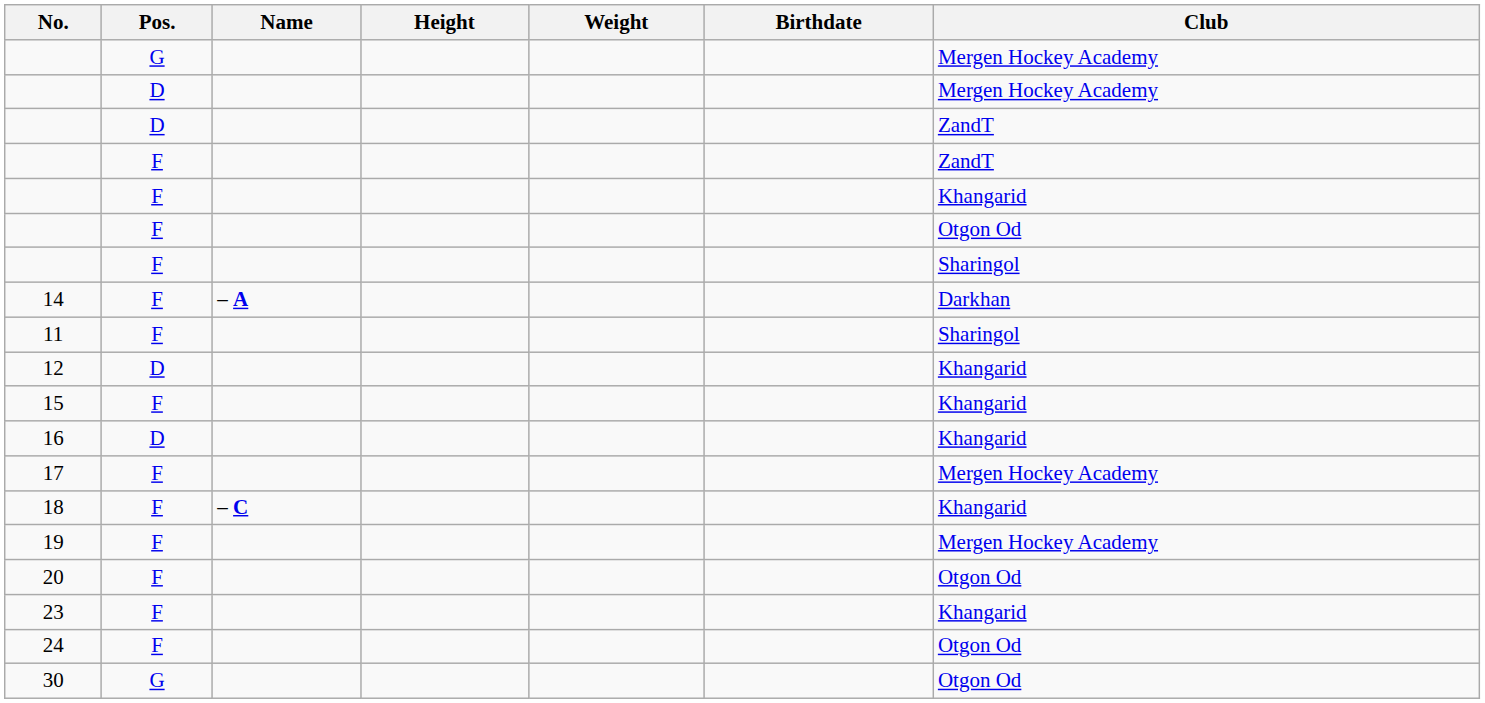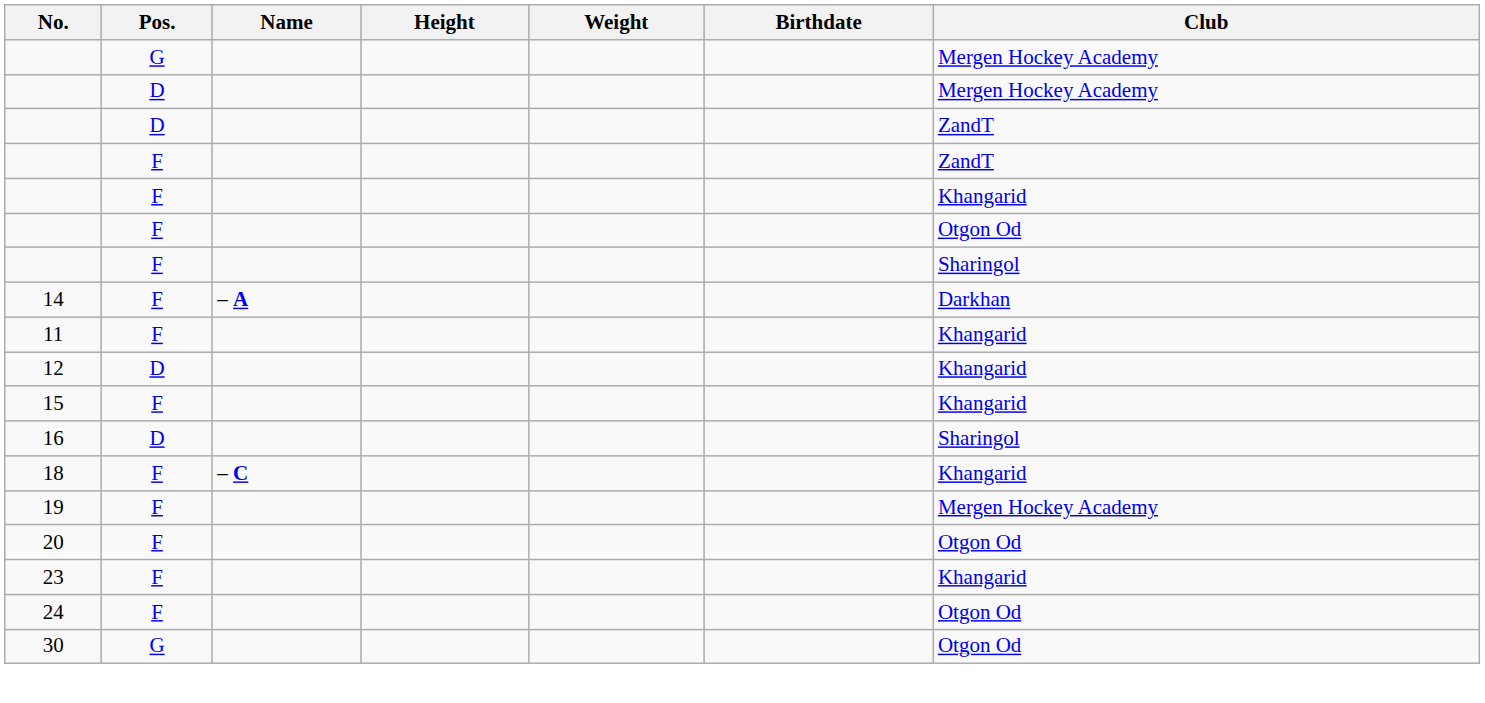11 | Club: Sharingol -> Khangarid
16 | Club: Khangarid -> Sharingol
- row: 17 | F | Mergen Hockey Academy
